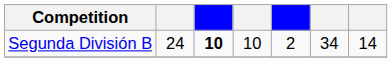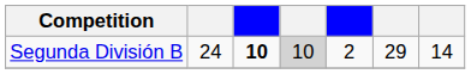Segunda División B | column 4: no background -> lightgrey background
Segunda División B | column 6: 34 -> 29
